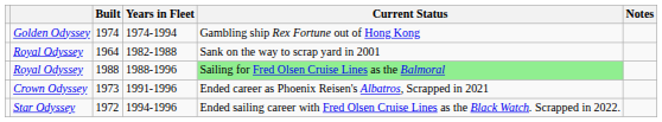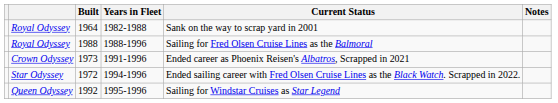- row: Golden Odyssey | 1974 | 1974-1994 | Gambling ship Rex Fortune out of Hong Kong
1988 | Current Status: lightgreen background -> no background
+ row: Queen Odyssey | 1992 | 1995-1996 | Sailing for Windstar Cruises as Star Legend
